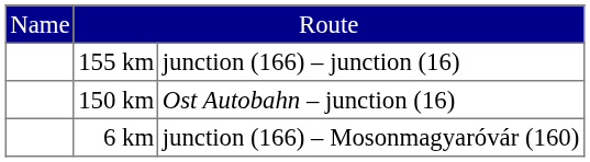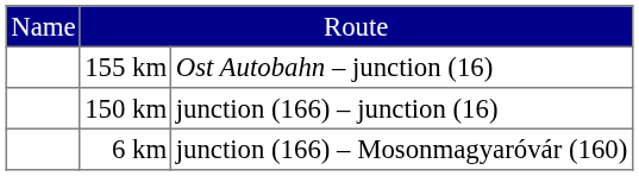155 km | column 3: junction (166) – junction (16) -> Ost Autobahn – junction (16)
150 km | column 3: Ost Autobahn – junction (16) -> junction (166) – junction (16)
